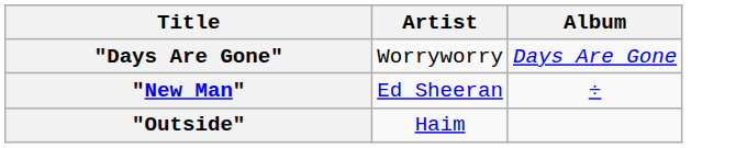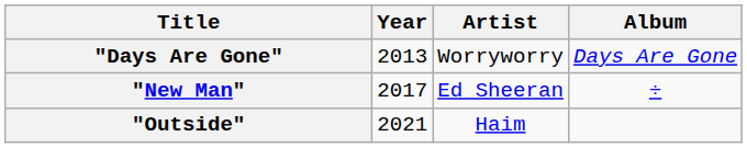+ column: Year | 2013 | 2017 | 2021
